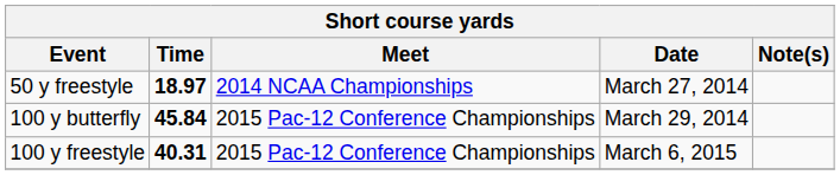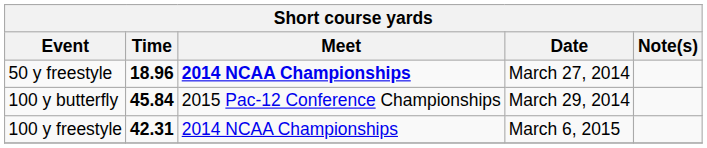50 y freestyle | Time: 18.97 -> 18.96
50 y freestyle | Meet: normal -> bold
100 y freestyle | Time: 40.31 -> 42.31
100 y freestyle | Meet: 2015 Pac-12 Conference Championships -> 2014 NCAA Championships
